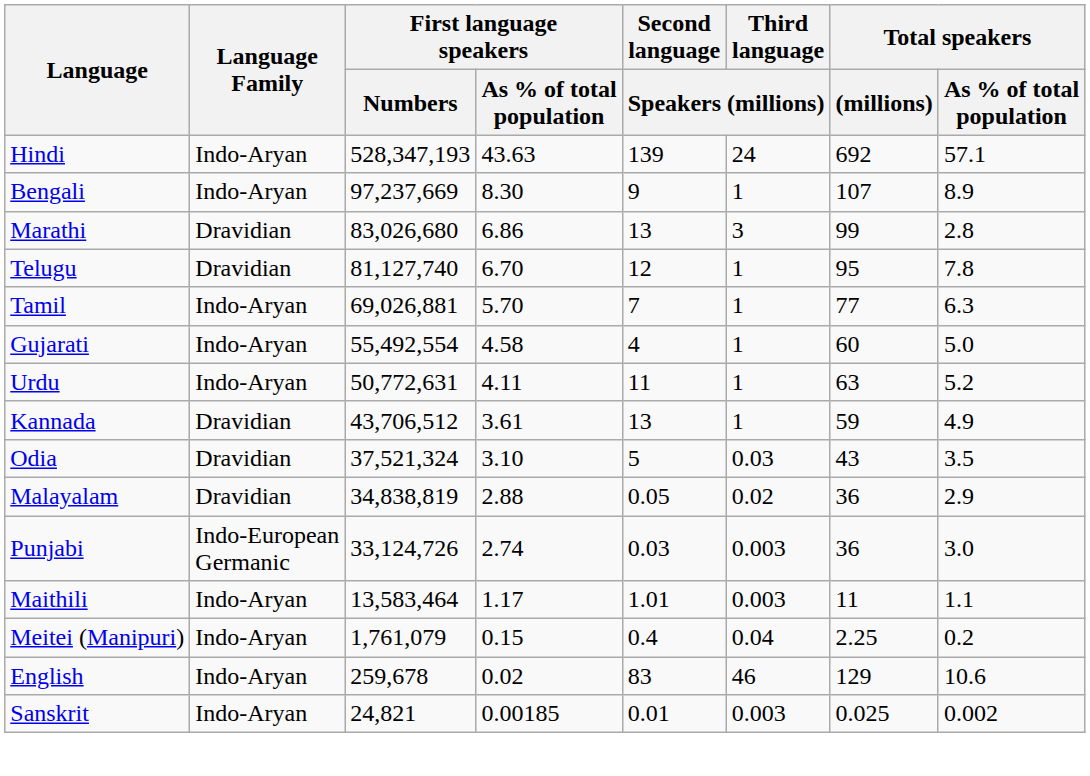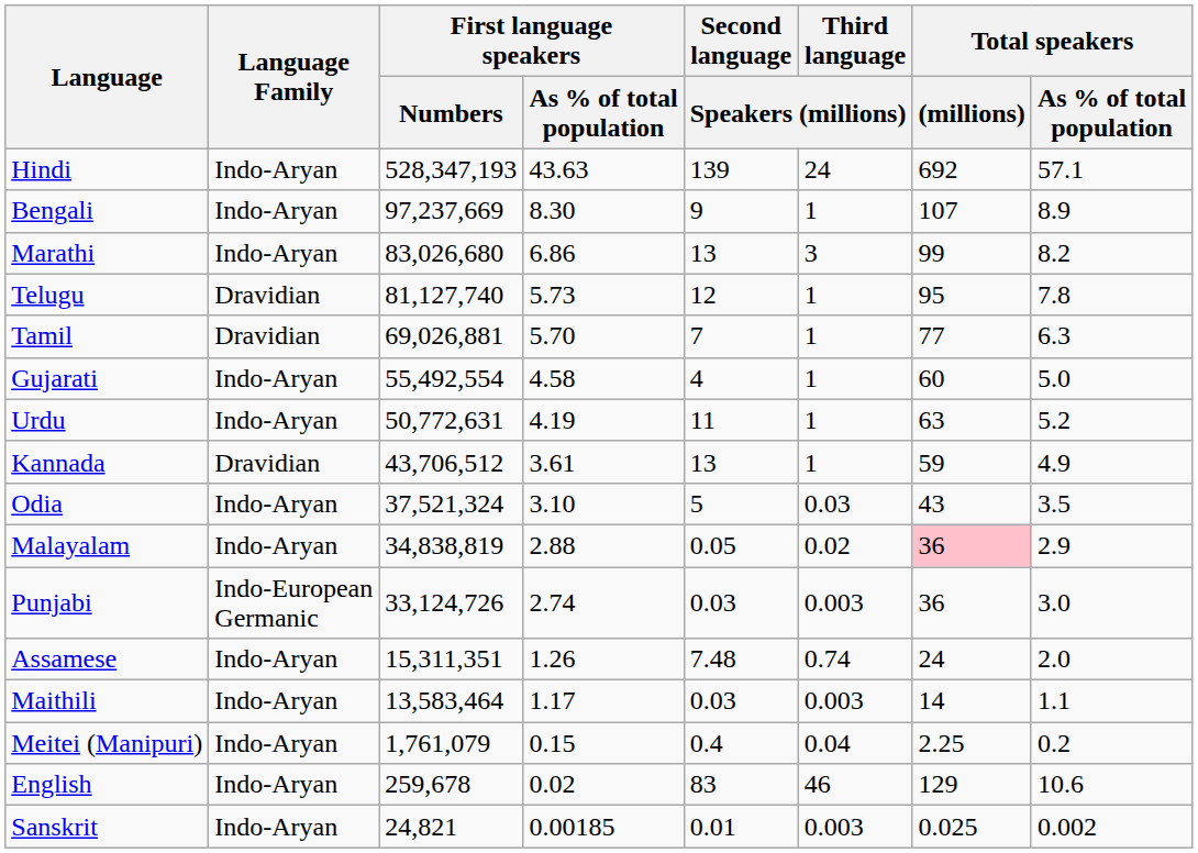Marathi | Language Family: Dravidian -> Indo-Aryan
Marathi | Total speakers / As % of total population: 2.8 -> 8.2
Telugu | First language speakers / As % of total population: 6.70 -> 5.73
Tamil | Language Family: Indo-Aryan -> Dravidian
Urdu | First language speakers / As % of total population: 4.11 -> 4.19
Odia | Language Family: Dravidian -> Indo-Aryan
Malayalam | Language Family: Dravidian -> Indo-Aryan
Malayalam | Total speakers / (millions): no background -> pink background
+ row: Assamese | Indo-Aryan | 15,311,351 | 1.26 | 7.48 | 0.74 | 24 | 2.0
Maithili | Second language / Speakers (millions): 1.01 -> 0.03
Maithili | Total speakers / (millions): 11 -> 14
